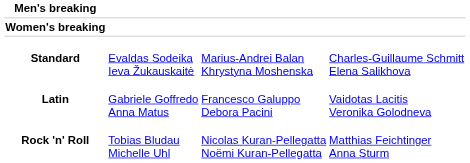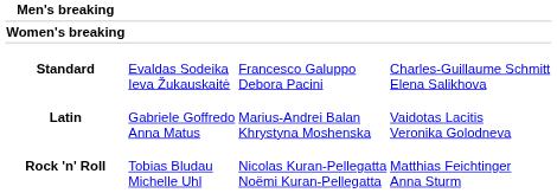Standard | column 3: Marius-Andrei Balan Khrystyna Moshenska -> Francesco Galuppo Debora Pacini
Latin | column 3: Francesco Galuppo Debora Pacini -> Marius-Andrei Balan Khrystyna Moshenska
